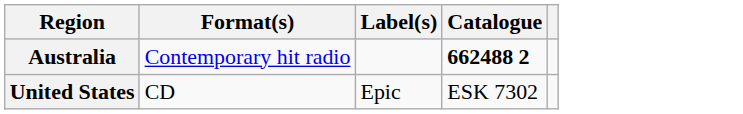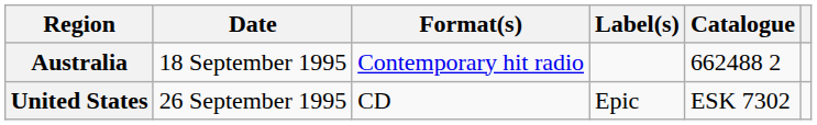+ column: Date | 18 September 1995 | 26 September 1995
Australia | Catalogue: bold -> normal
